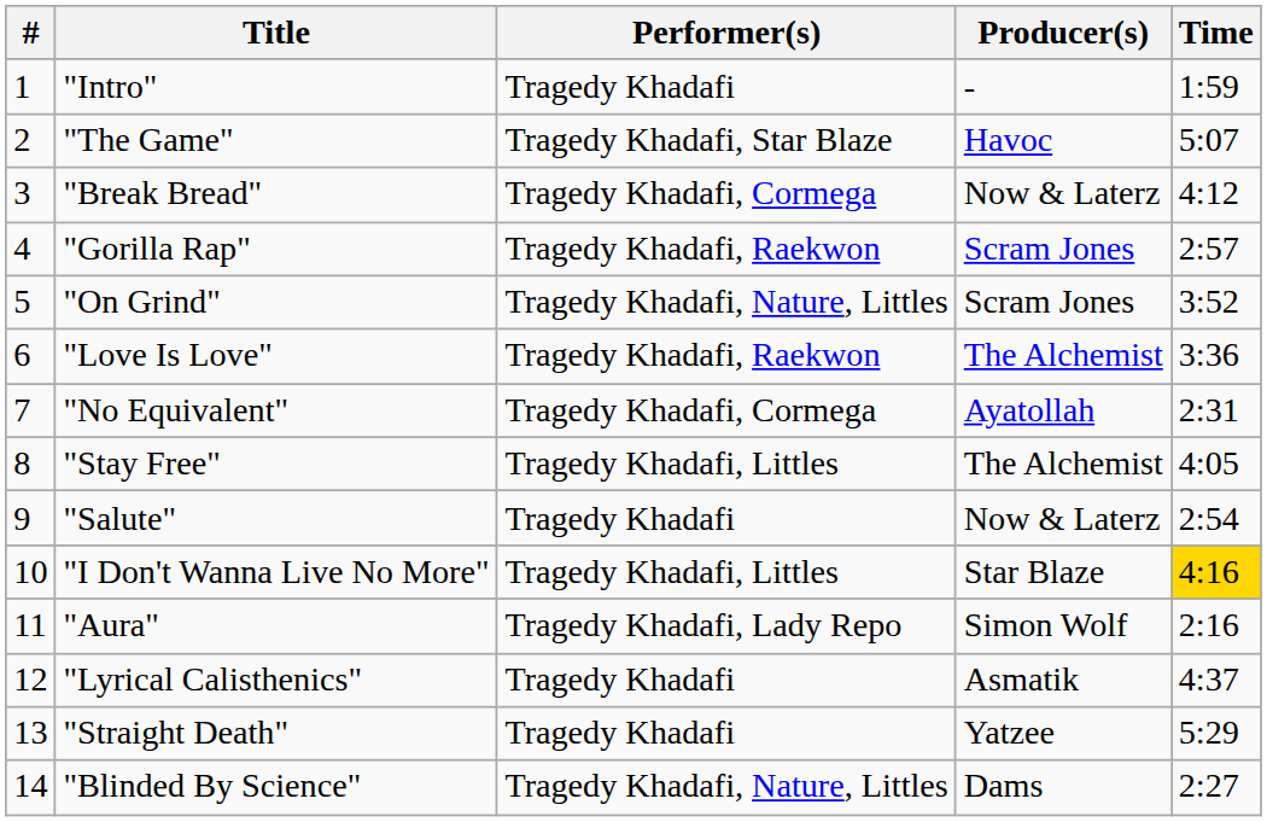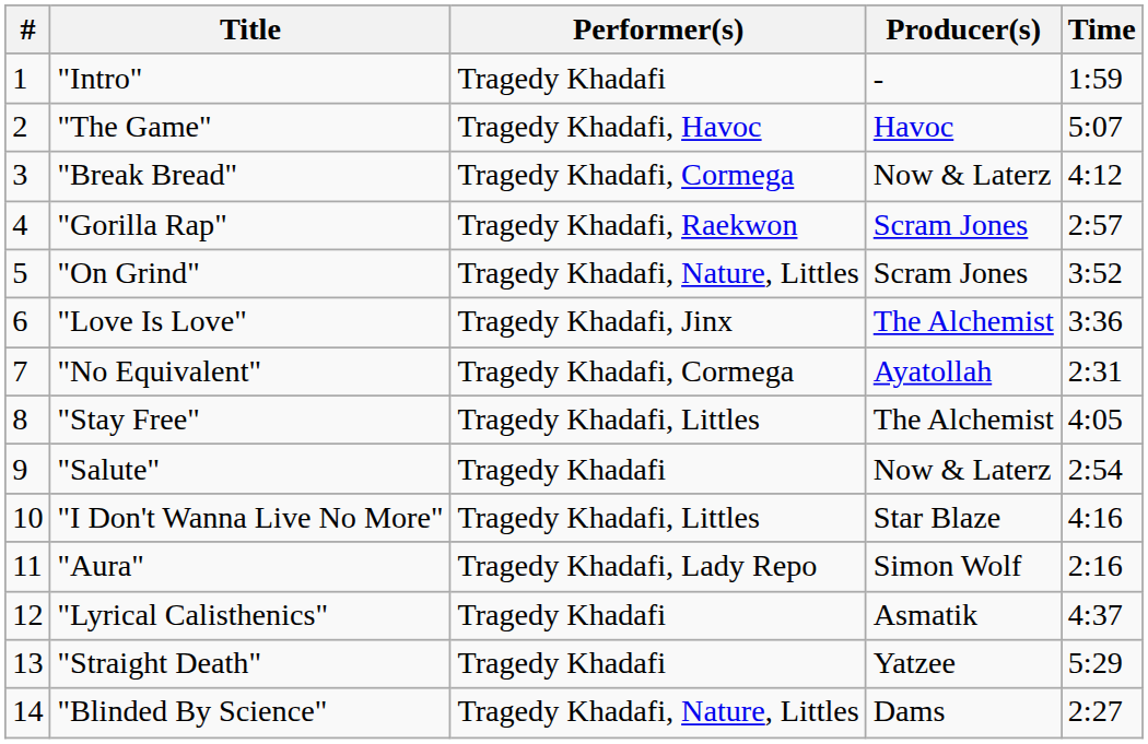"The Game" | Performer(s): Tragedy Khadafi, Star Blaze -> Tragedy Khadafi, Havoc
"Love Is Love" | Performer(s): Tragedy Khadafi, Raekwon -> Tragedy Khadafi, Jinx
"I Don't Wanna Live No More" | Time: gold background -> no background
